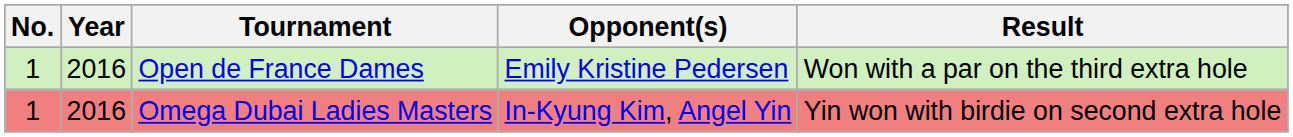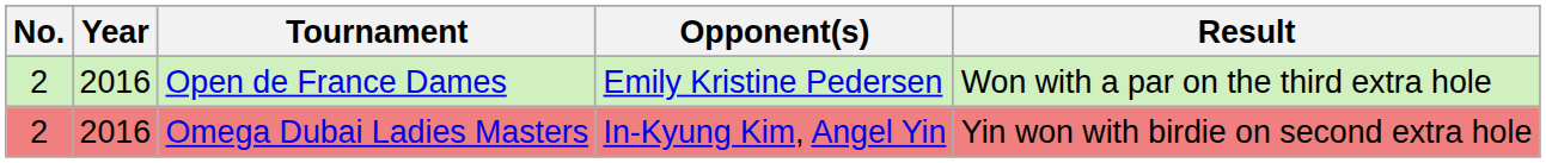Open de France Dames | No.: 1 -> 2
Omega Dubai Ladies Masters | No.: 1 -> 2
